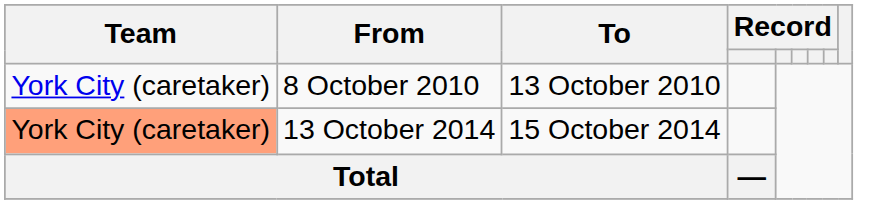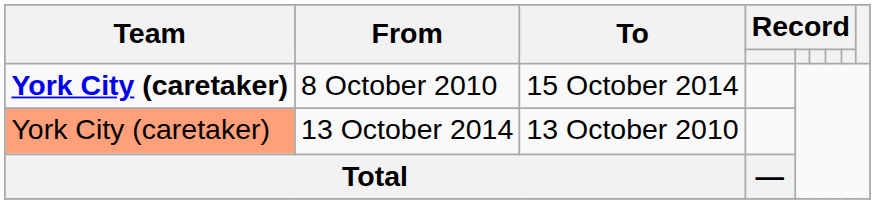8 October 2010 | Team: normal -> bold
8 October 2010 | To: 13 October 2010 -> 15 October 2014
13 October 2014 | To: 15 October 2014 -> 13 October 2010
